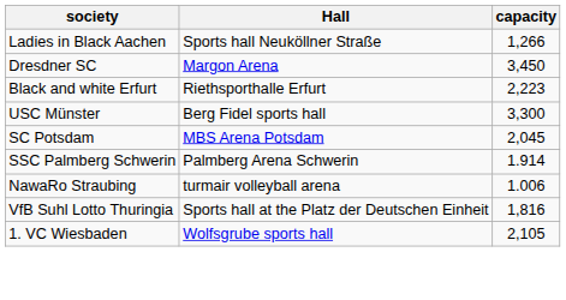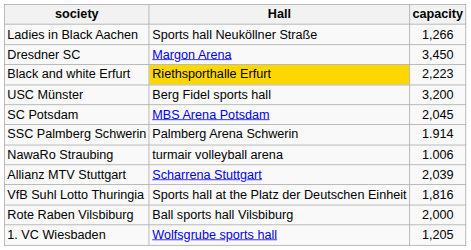Black and white Erfurt | Hall: no background -> gold background
USC Münster | capacity: 3,300 -> 3,200
+ row: Allianz MTV Stuttgart | Scharrena Stuttgart | 2,039
+ row: Rote Raben Vilsbiburg | Ball sports hall Vilsbiburg | 2,000
1. VC Wiesbaden | capacity: 2,105 -> 1,205
